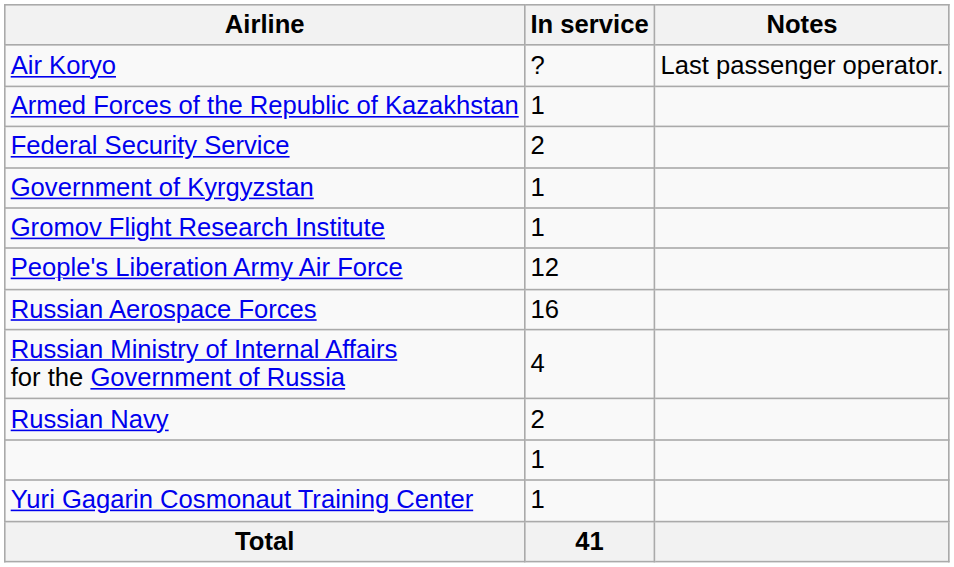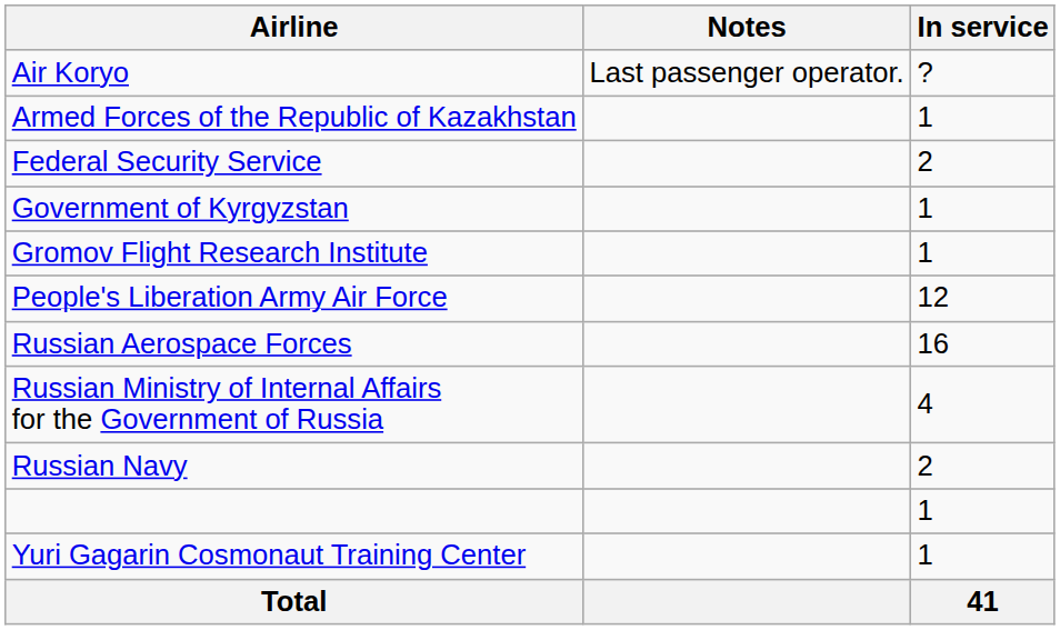columns swapped: In service <-> Notes
